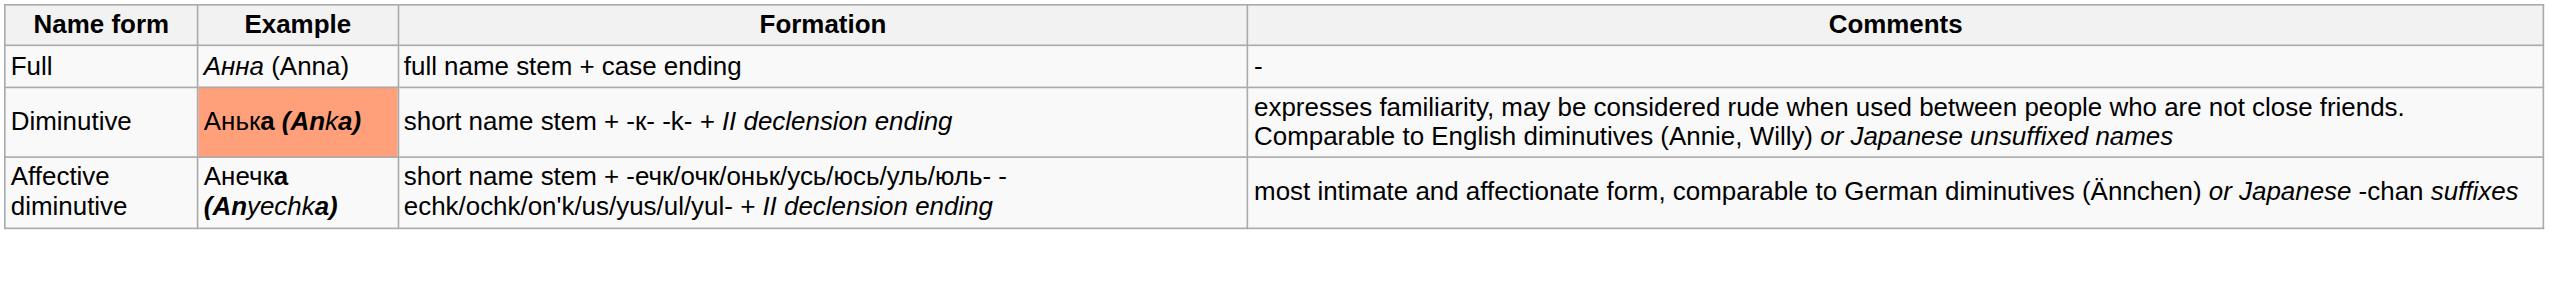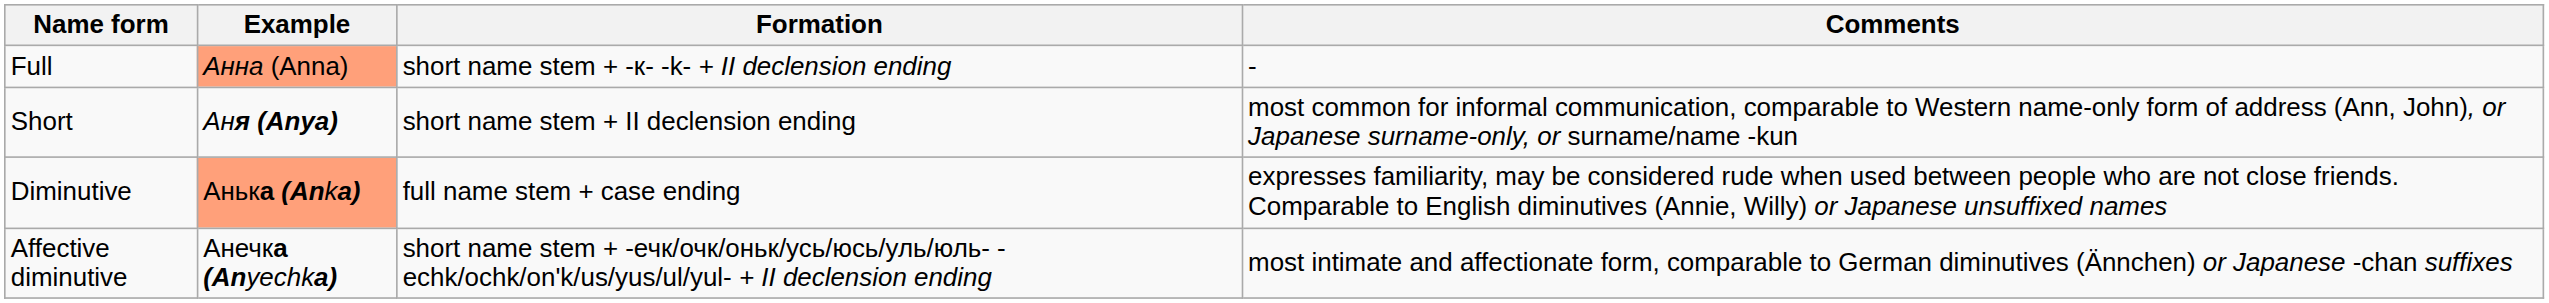Full | Example: no background -> lightsalmon background
Full | Formation: full name stem + case ending -> short name stem + -к- -k- + II declension ending
+ row: Short | Аня (Anya) | short name stem + II declension ending | most common for informal communication, comparable to Western name-only form of address (Ann, John), or Japanese surname-only, or surname/name -kun
Diminutive | Formation: short name stem + -к- -k- + II declension ending -> full name stem + case ending
